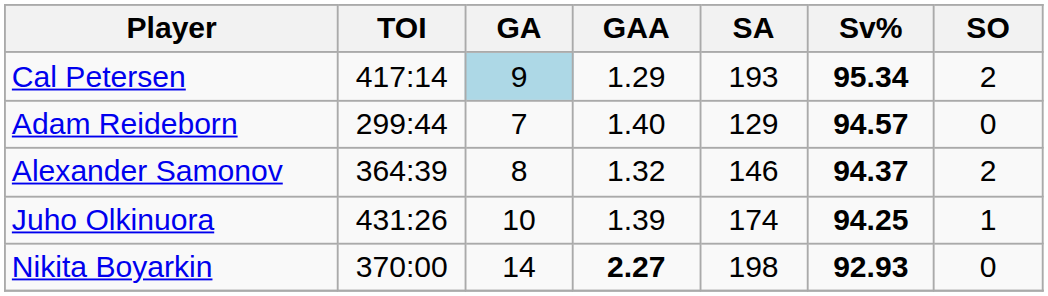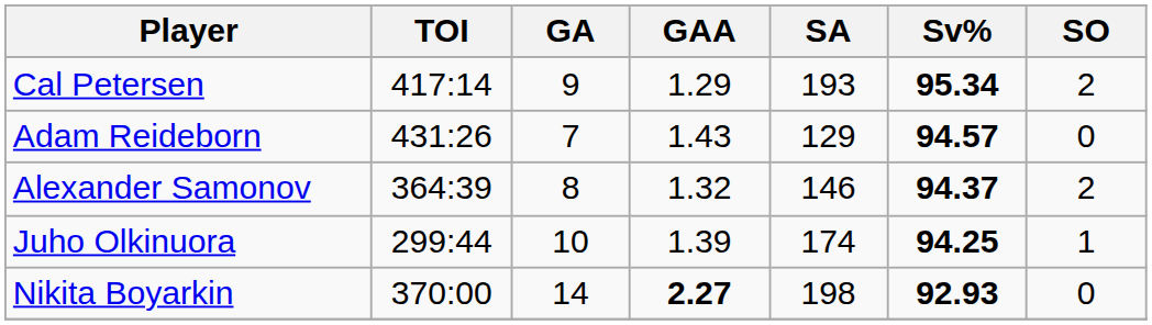Cal Petersen | GA: lightblue background -> no background
Adam Reideborn | TOI: 299:44 -> 431:26
Adam Reideborn | GAA: 1.40 -> 1.43
Juho Olkinuora | TOI: 431:26 -> 299:44
